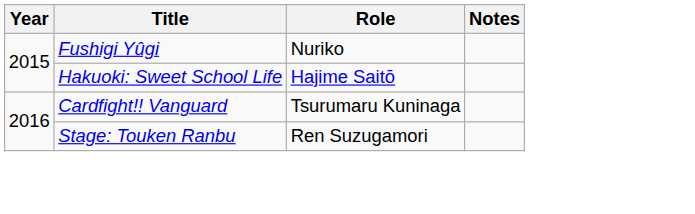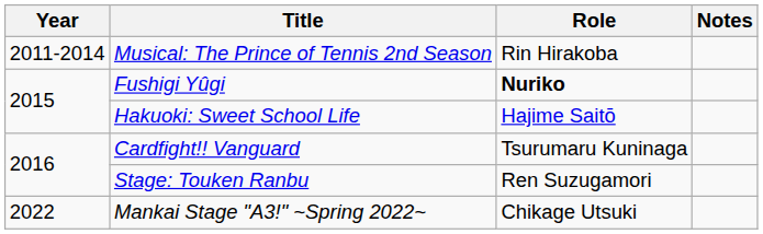+ row: 2011-2014 | Musical: The Prince of Tennis 2nd Season | Rin Hirakoba
Fushigi Yûgi | Role: normal -> bold
+ row: 2022 | Mankai Stage "A3!" ~Spring 2022~ | Chikage Utsuki
